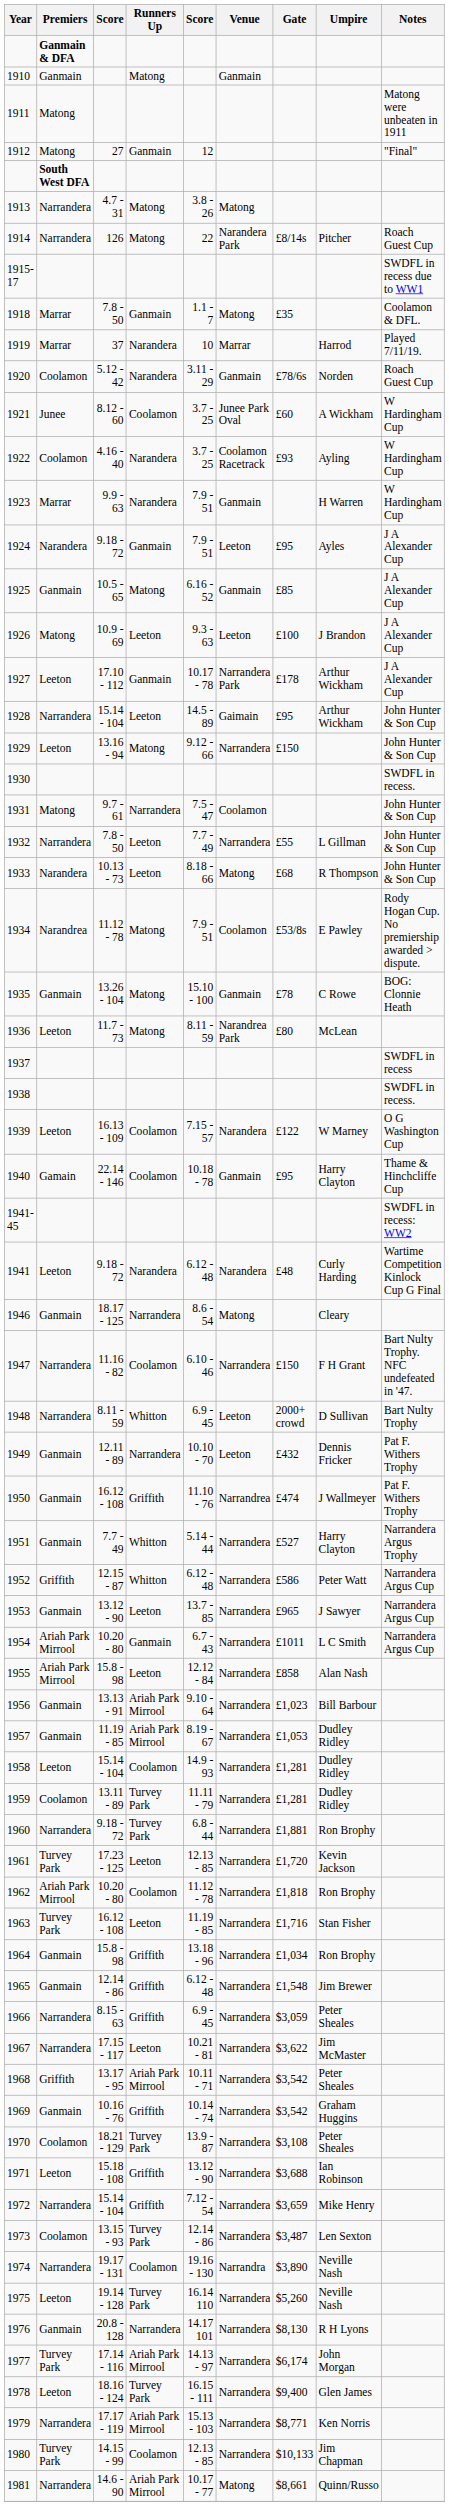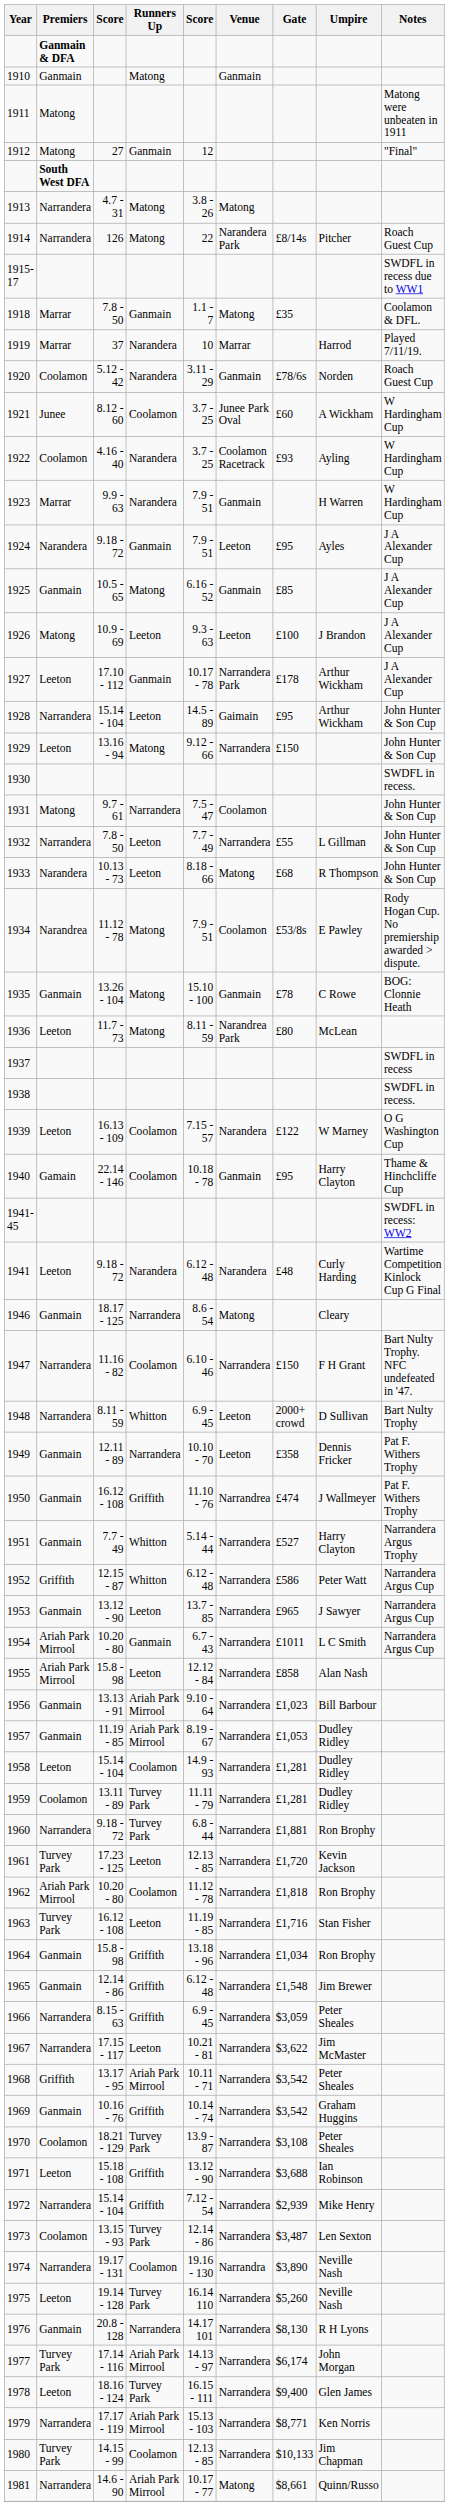1949 | Gate: £432 -> £358
1972 | Gate: $3,659 -> $2,939
